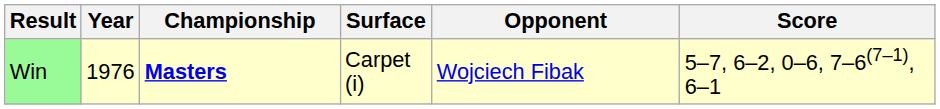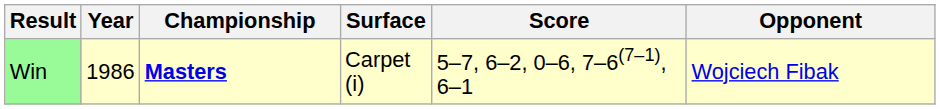columns swapped: Opponent <-> Score
Win | Year: 1976 -> 1986
